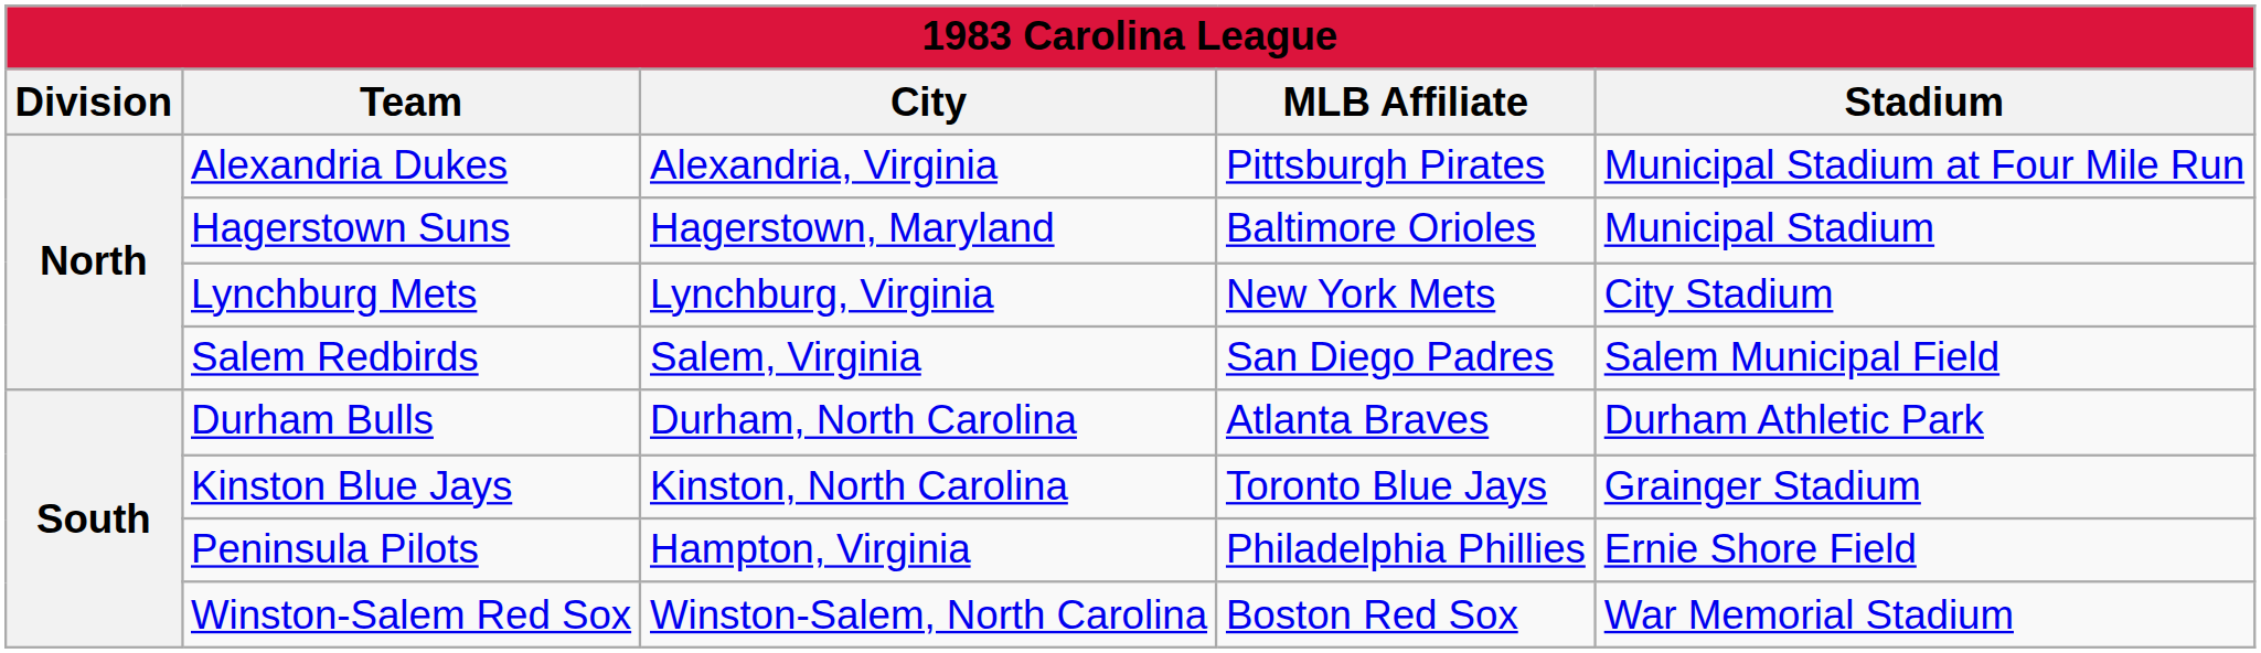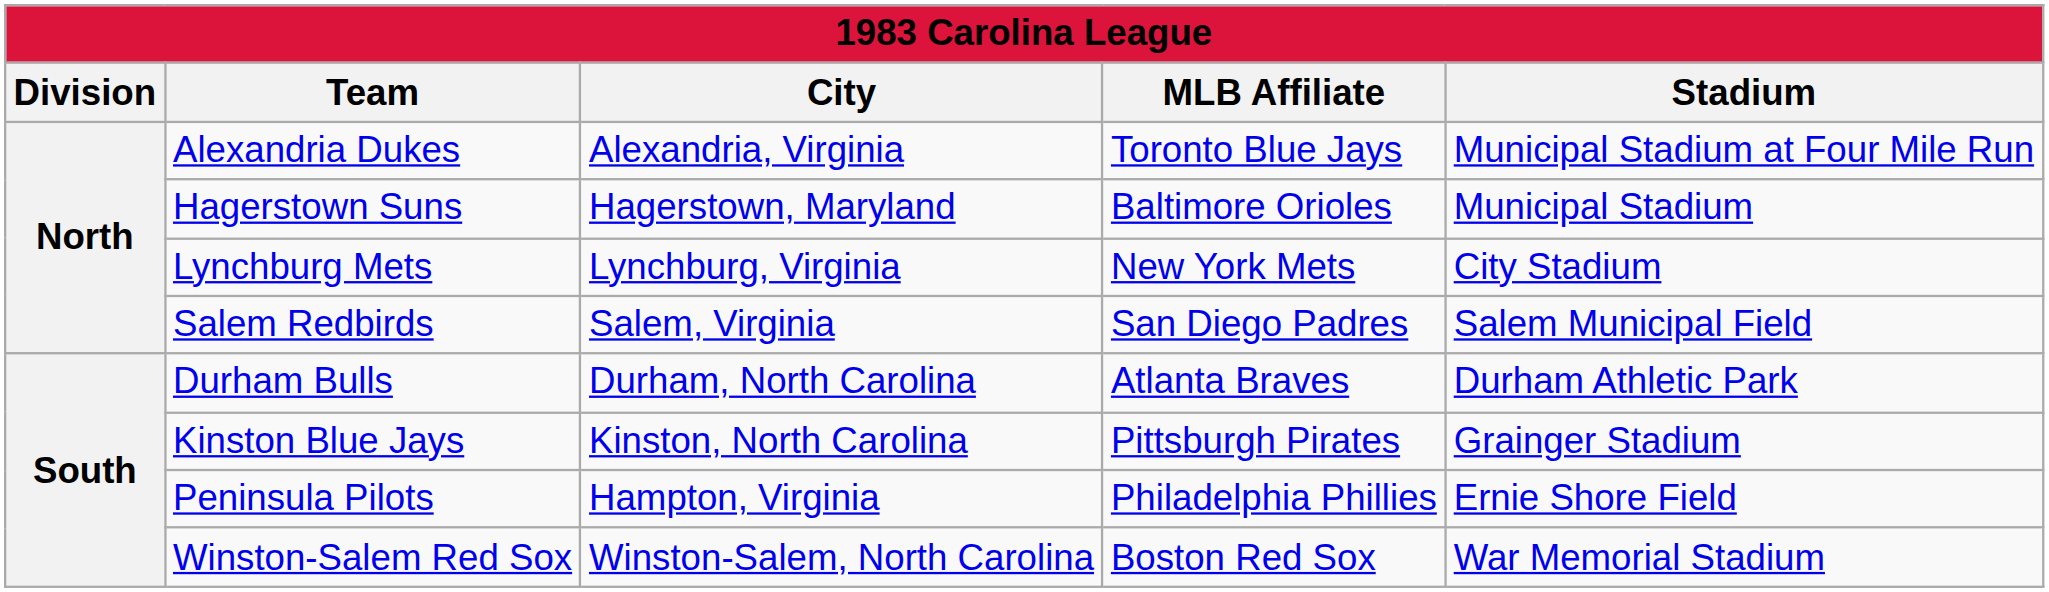Alexandria Dukes | MLB Affiliate: Pittsburgh Pirates -> Toronto Blue Jays
Kinston Blue Jays | MLB Affiliate: Toronto Blue Jays -> Pittsburgh Pirates
